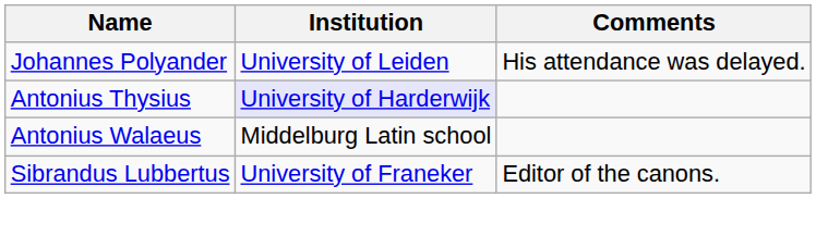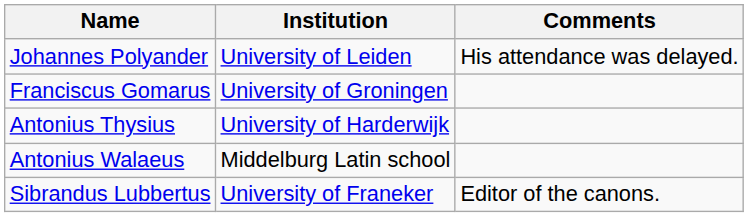+ row: Franciscus Gomarus | University of Groningen
Antonius Thysius | Institution: lavender background -> no background
